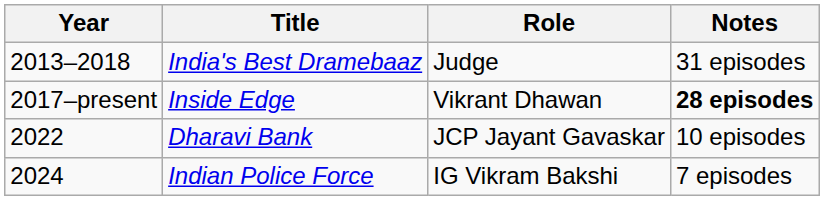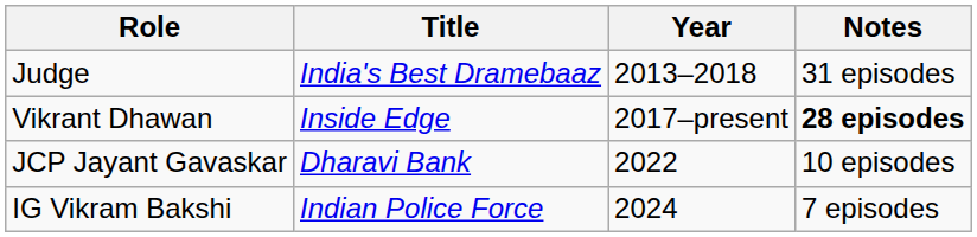columns swapped: Year <-> Role
